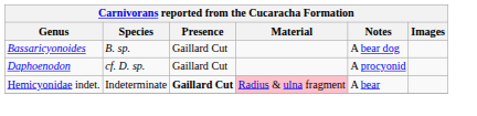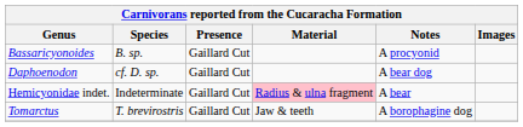Bassaricyonoides | Notes: A bear dog -> A procyonid
Daphoenodon | Notes: A procyonid -> A bear dog
Hemicyonidae indet. | Presence: bold -> normal
+ row: Tomarctus | T. brevirostris | Gaillard Cut | Jaw & teeth | A borophagine dog
